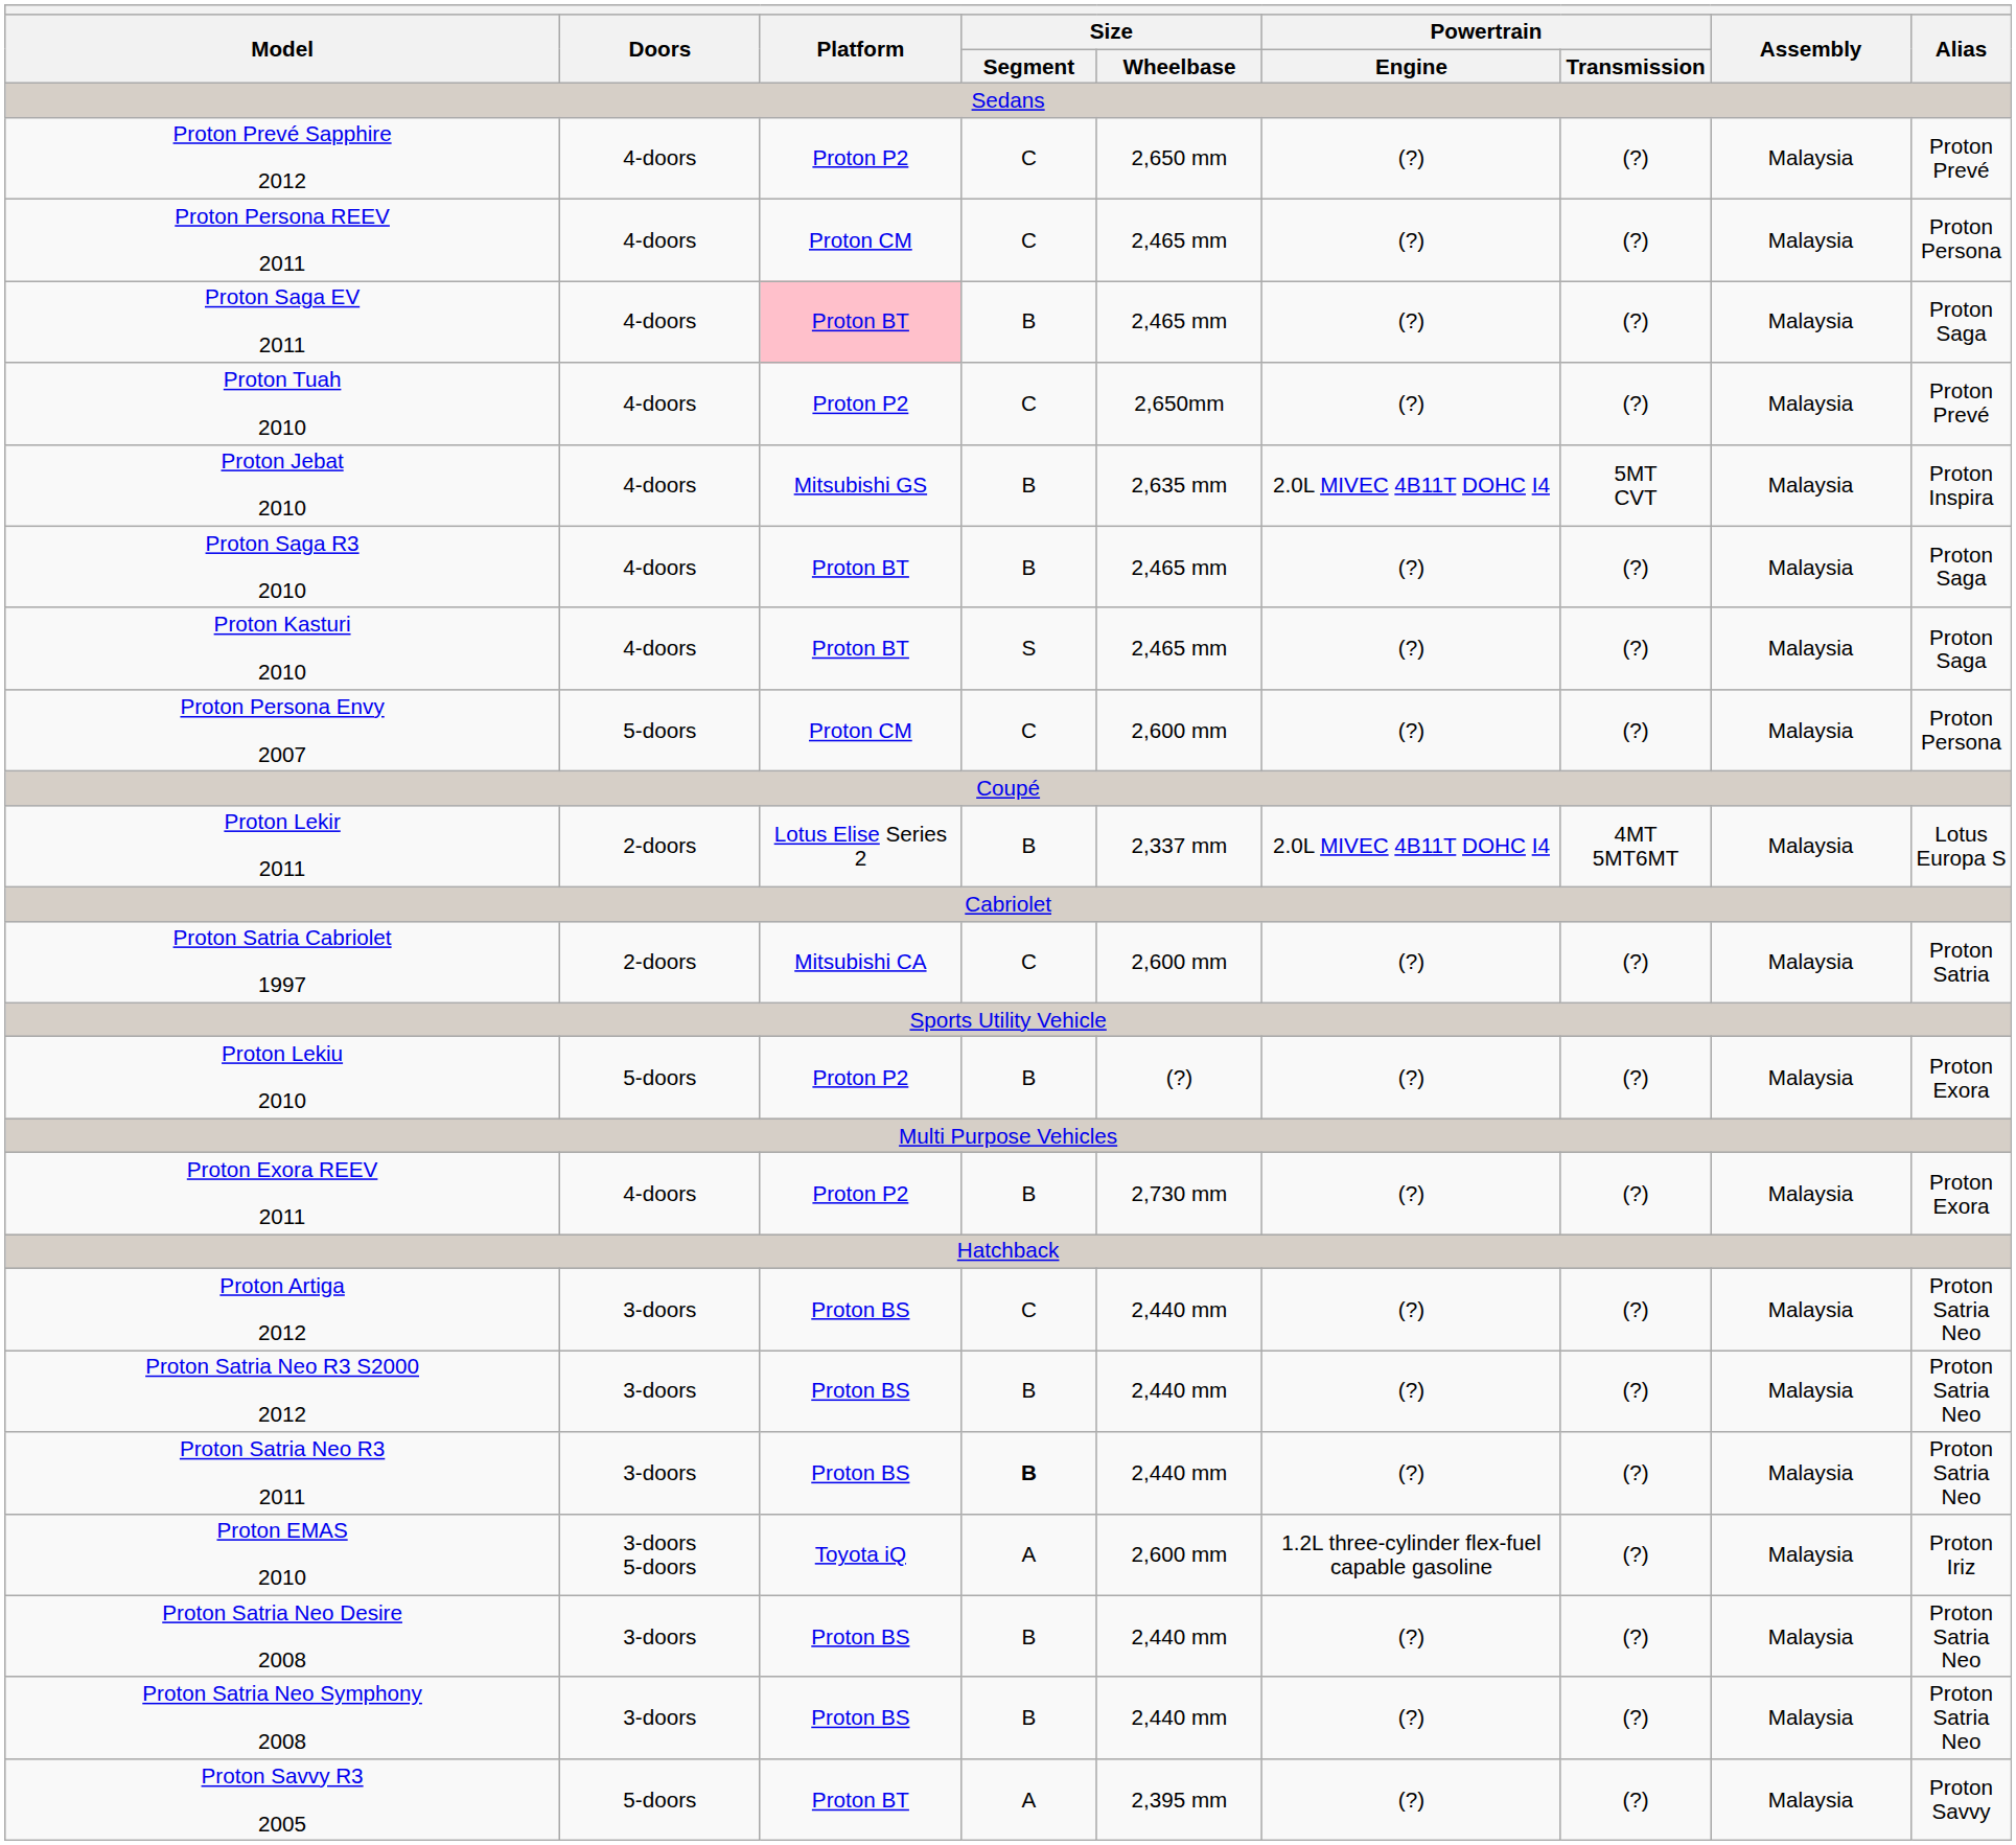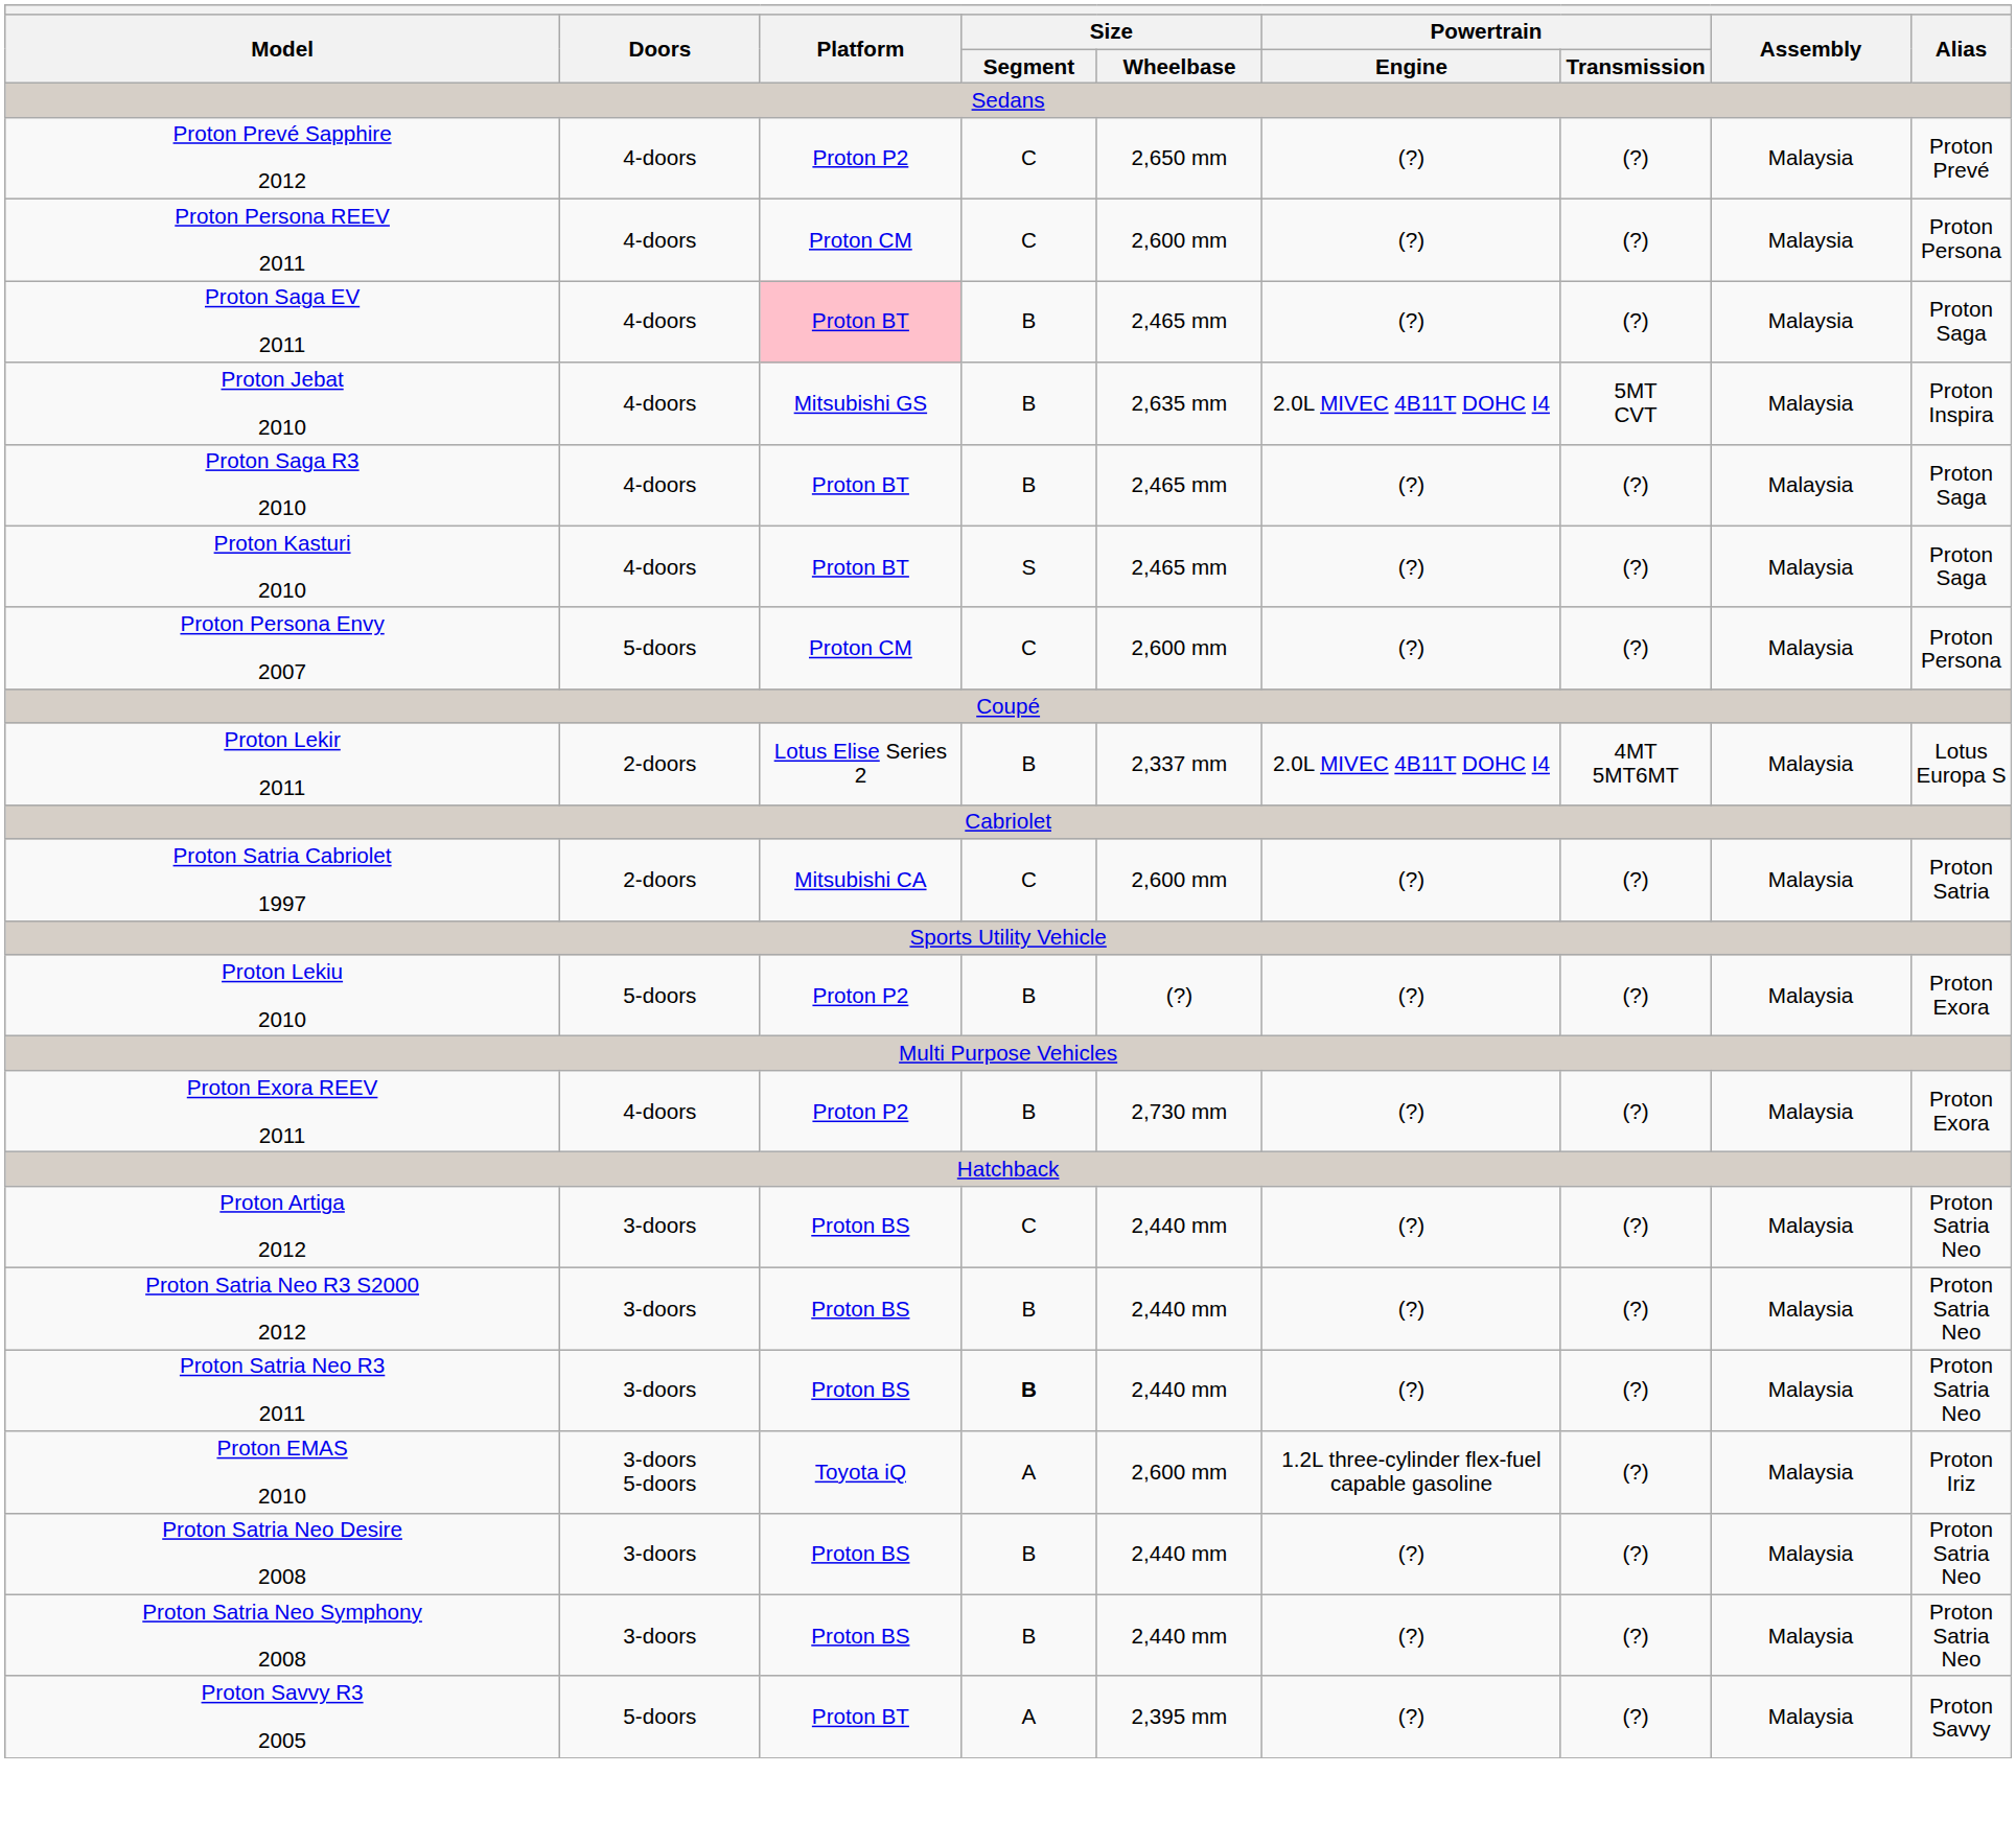Proton Persona REEV 2011 | Size / Wheelbase: 2,465 mm -> 2,600 mm
- row: Proton Tuah 2010 | 4-doors | Proton P2 | C | 2,650mm | (?) | (?) | Malaysia | Proton Prevé
